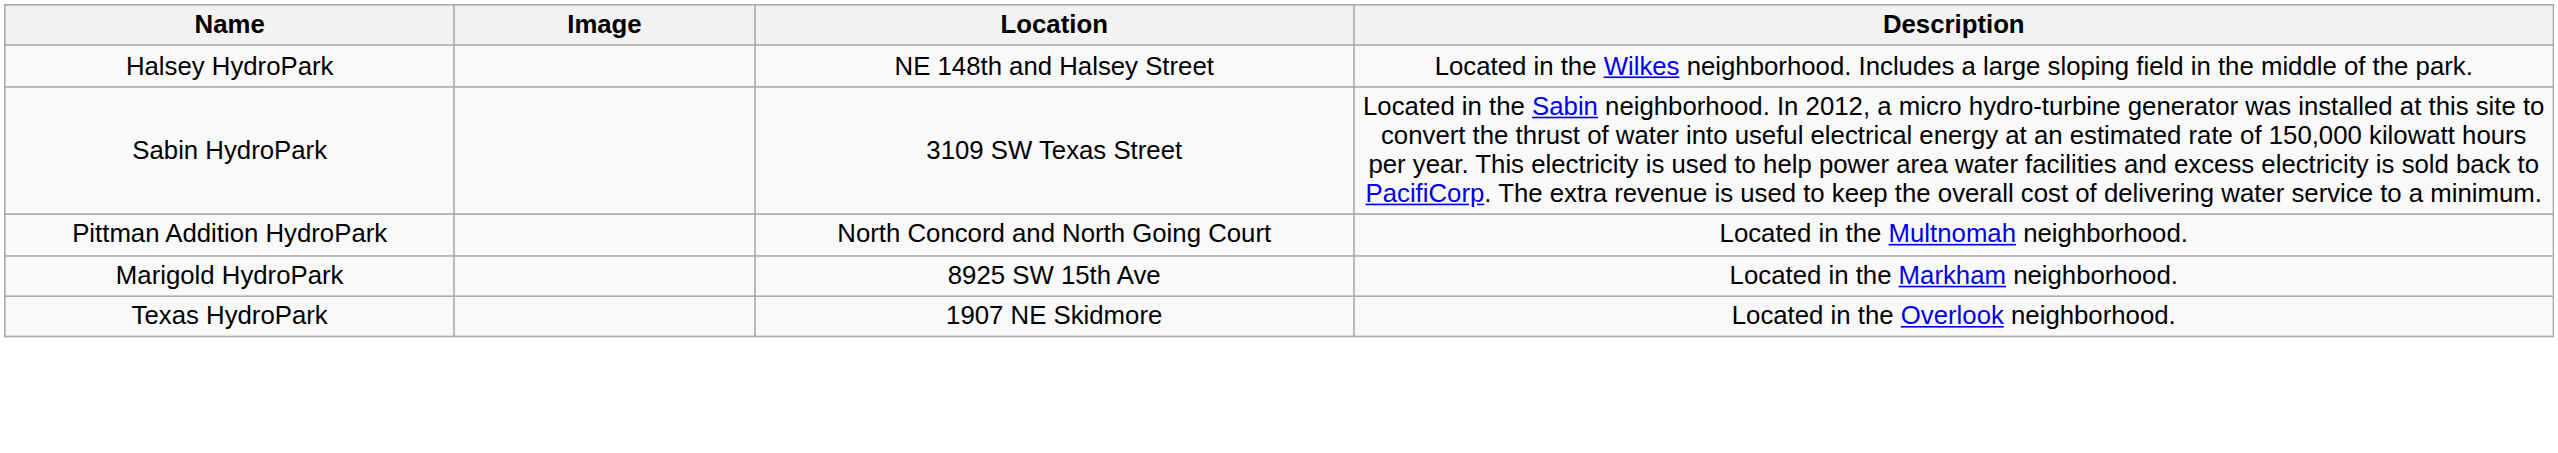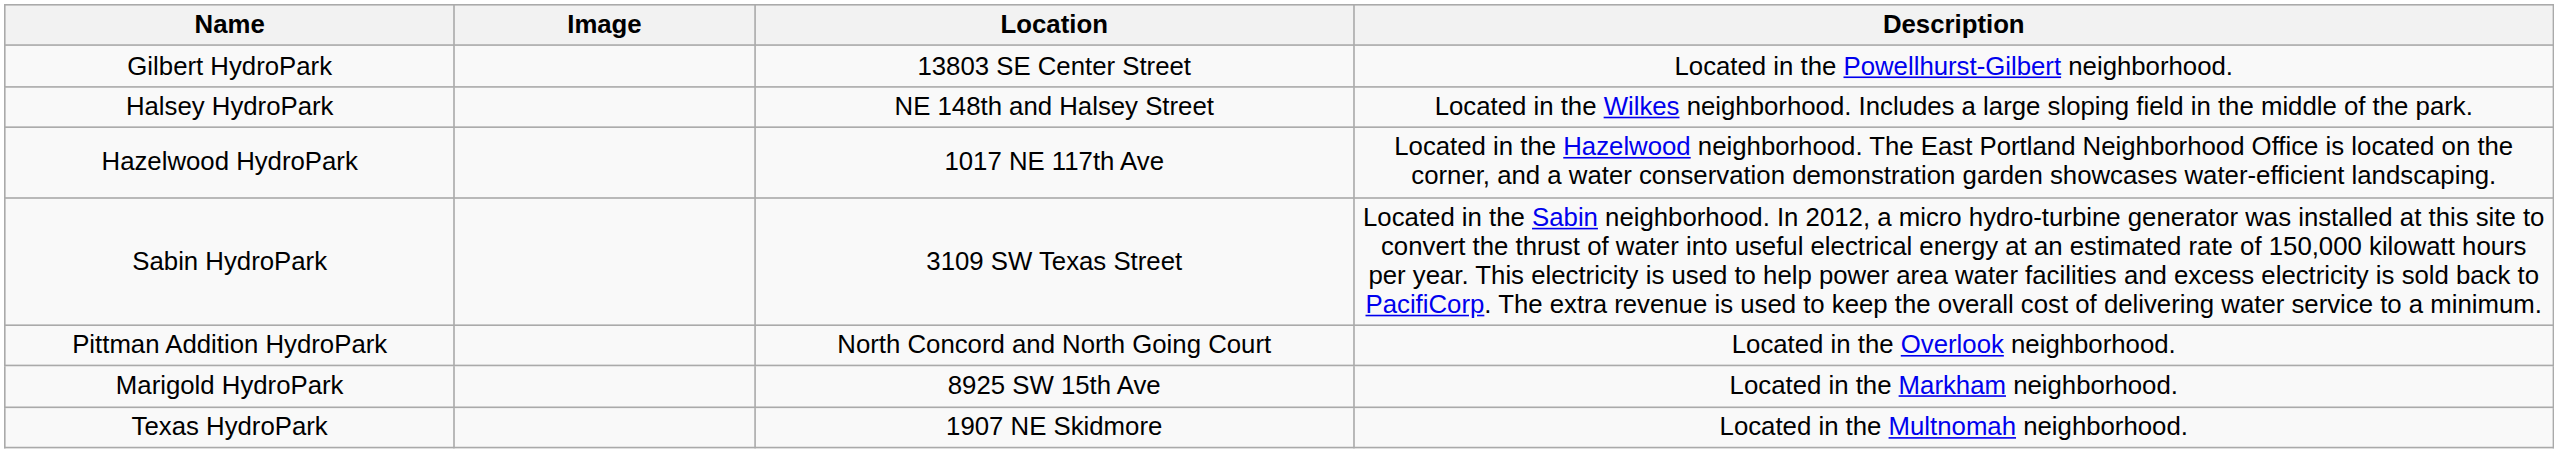+ row: Gilbert HydroPark | 13803 SE Center Street | Located in the Powellhurst-Gilbert neighborhood.
+ row: Hazelwood HydroPark | 1017 NE 117th Ave | Located in the Hazelwood neighborhood. The East Portland Neighborhood Office is located on the corner, and a water conservation demonstration garden showcases water-efficient landscaping.
Pittman Addition HydroPark | Description: Located in the Multnomah neighborhood. -> Located in the Overlook neighborhood.
Texas HydroPark | Description: Located in the Overlook neighborhood. -> Located in the Multnomah neighborhood.
